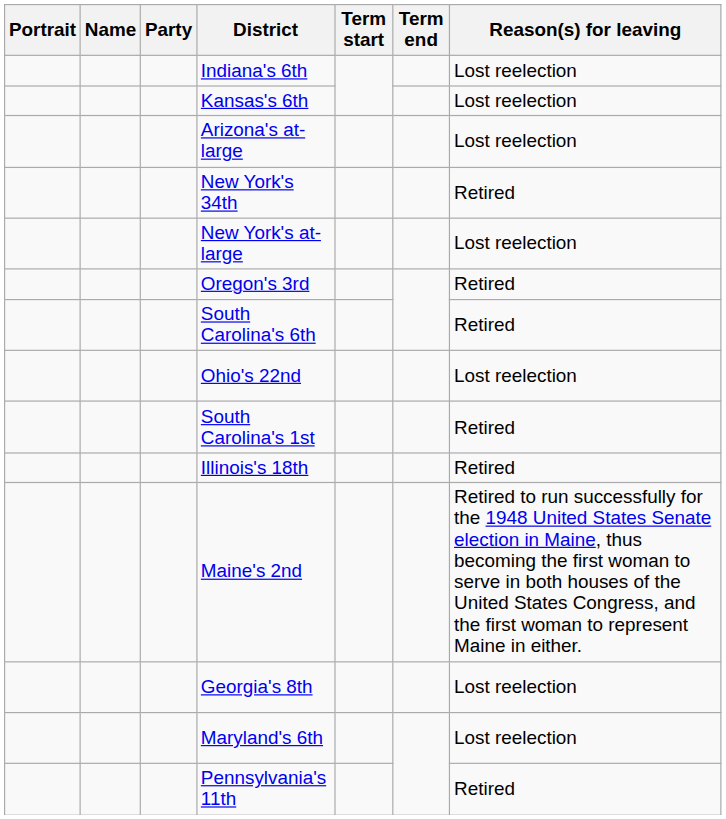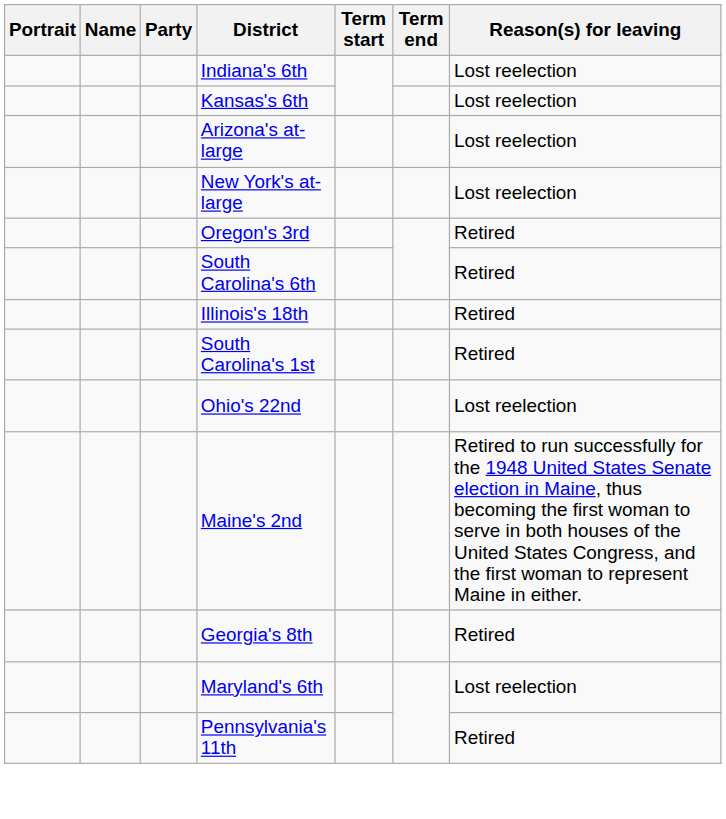- row: New York's 34th | Retired
rows swapped: Illinois's 18th <-> Ohio's 22nd
Georgia's 8th | Reason(s) for leaving: Lost reelection -> Retired
